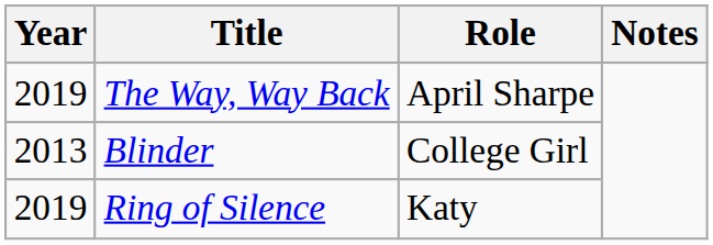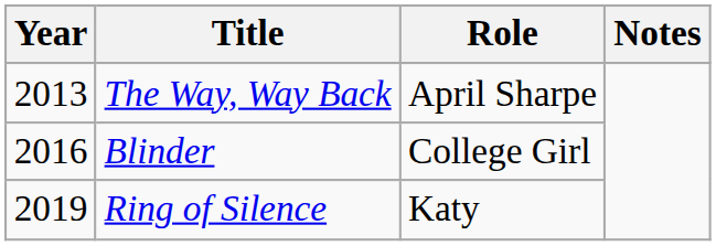The Way, Way Back | Year: 2019 -> 2013
Blinder | Year: 2013 -> 2016
